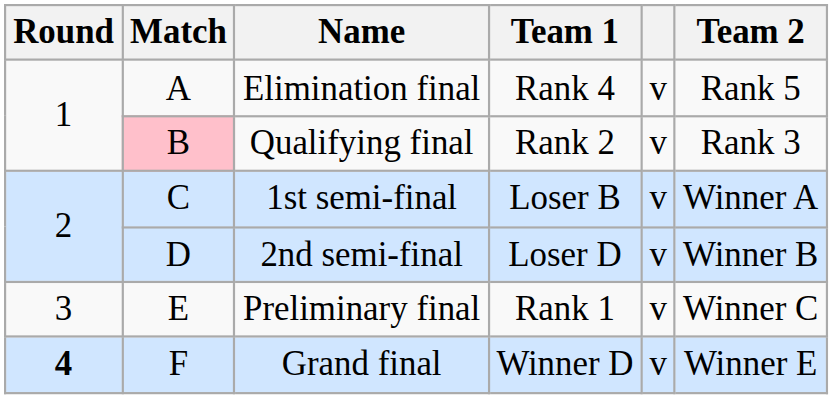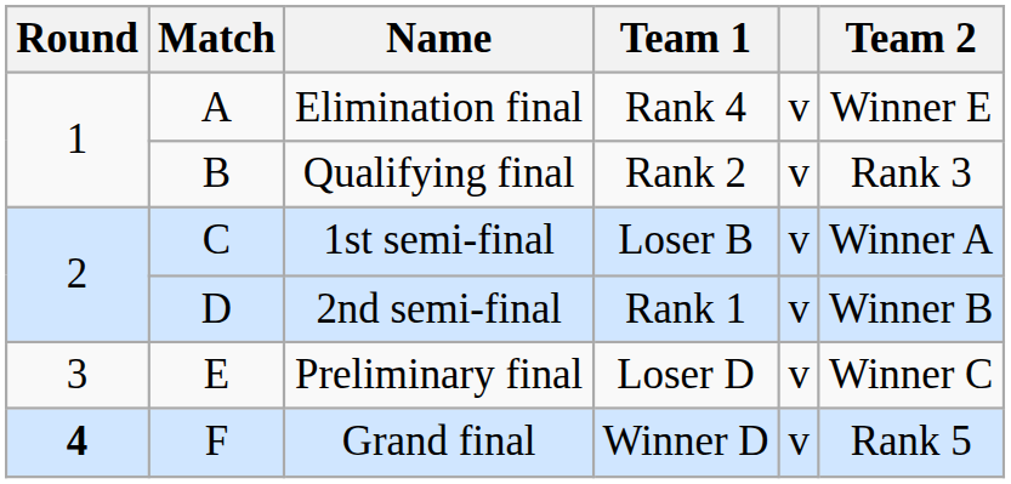Elimination final | Team 2: Rank 5 -> Winner E
Qualifying final | Match: pink background -> no background
2nd semi-final | Team 1: Loser D -> Rank 1
Preliminary final | Team 1: Rank 1 -> Loser D
Grand final | Team 2: Winner E -> Rank 5
